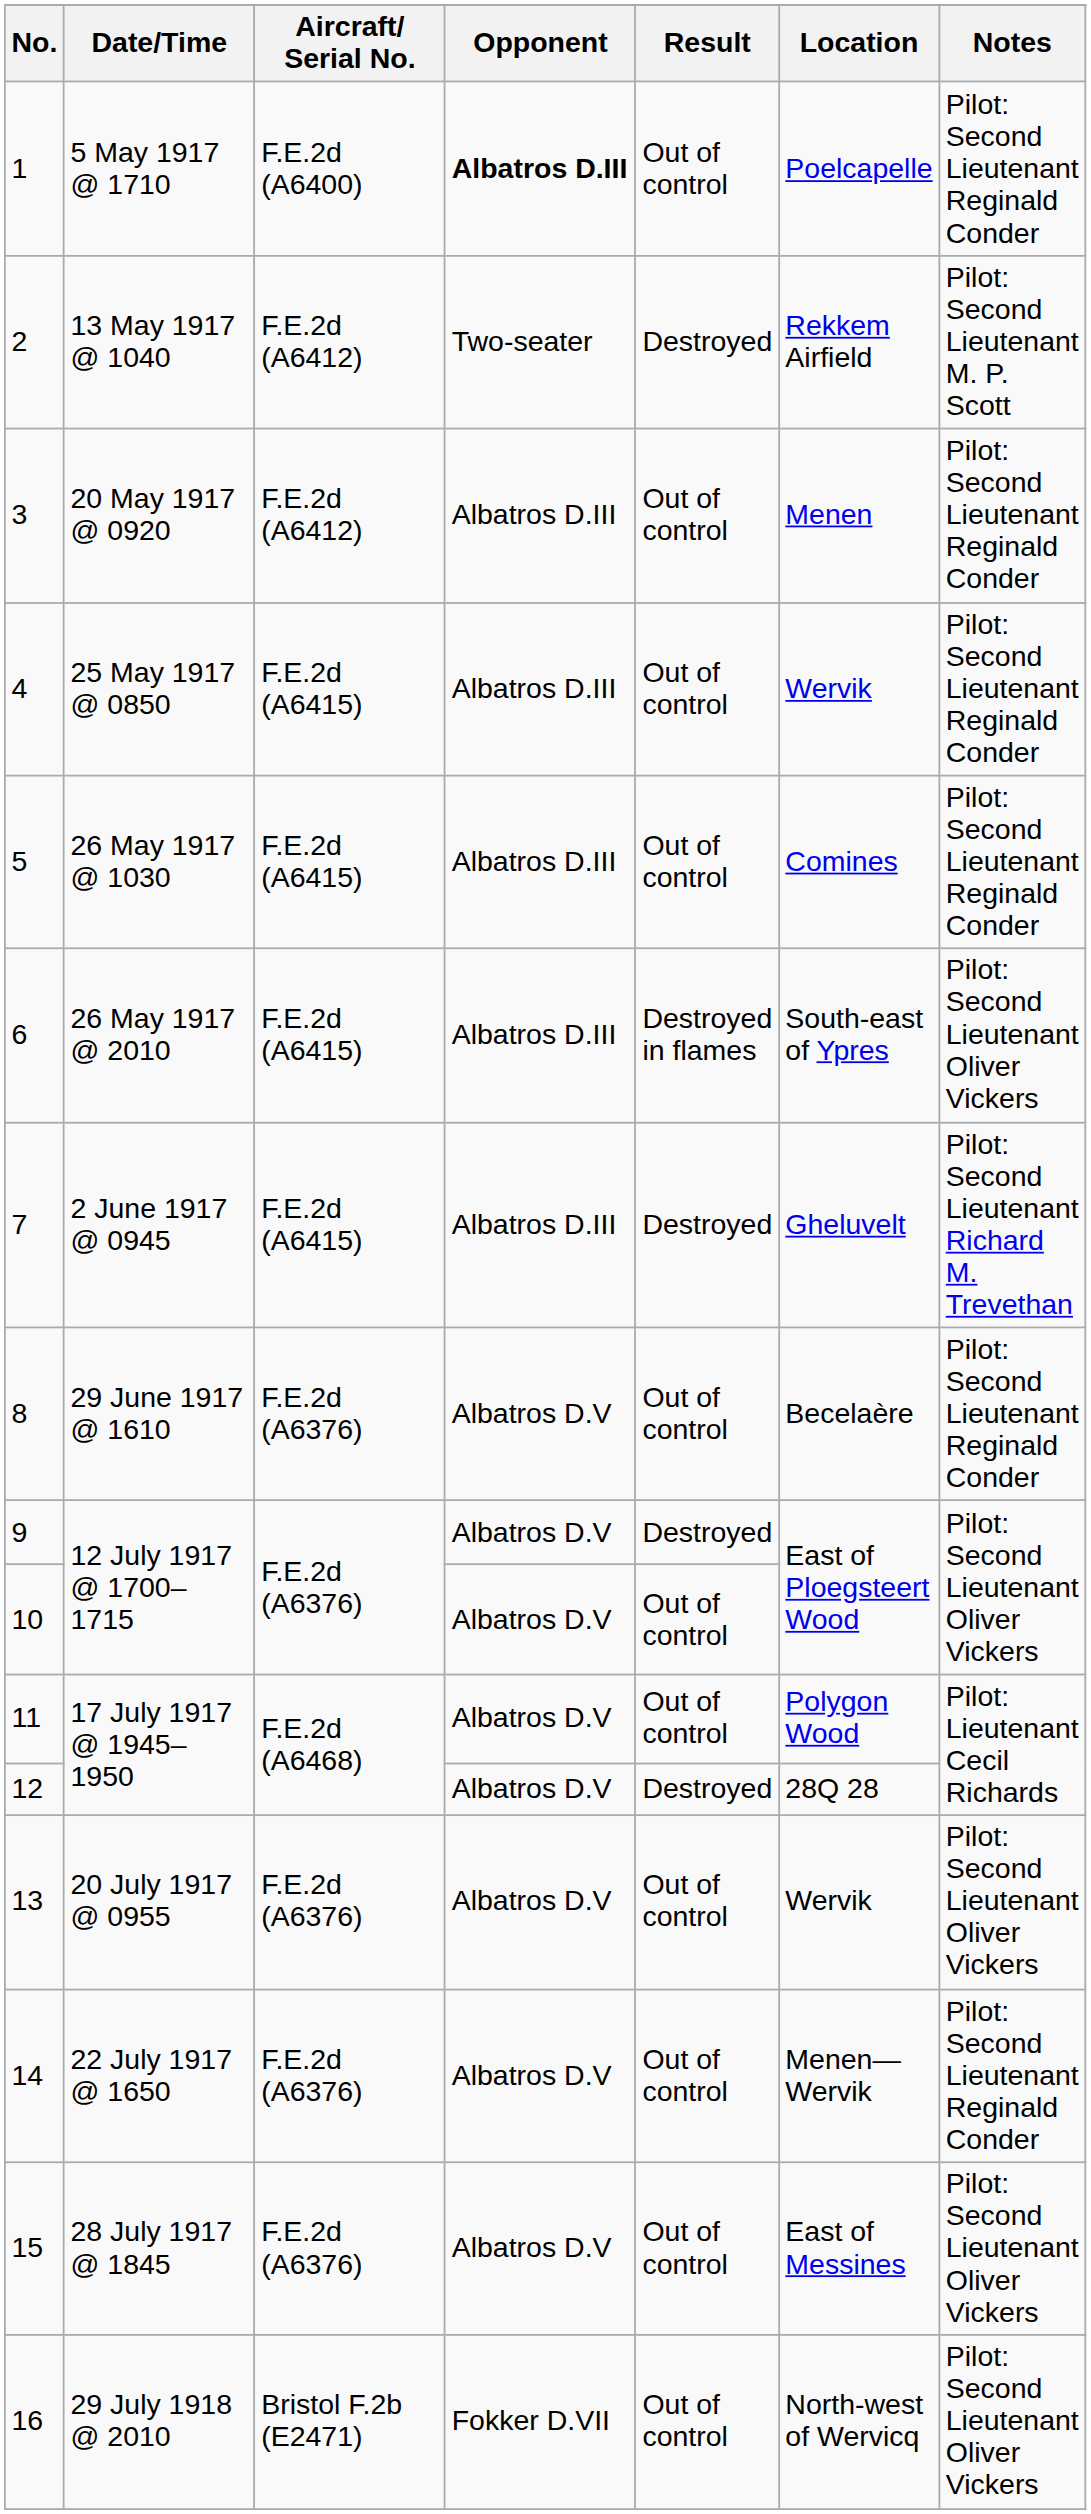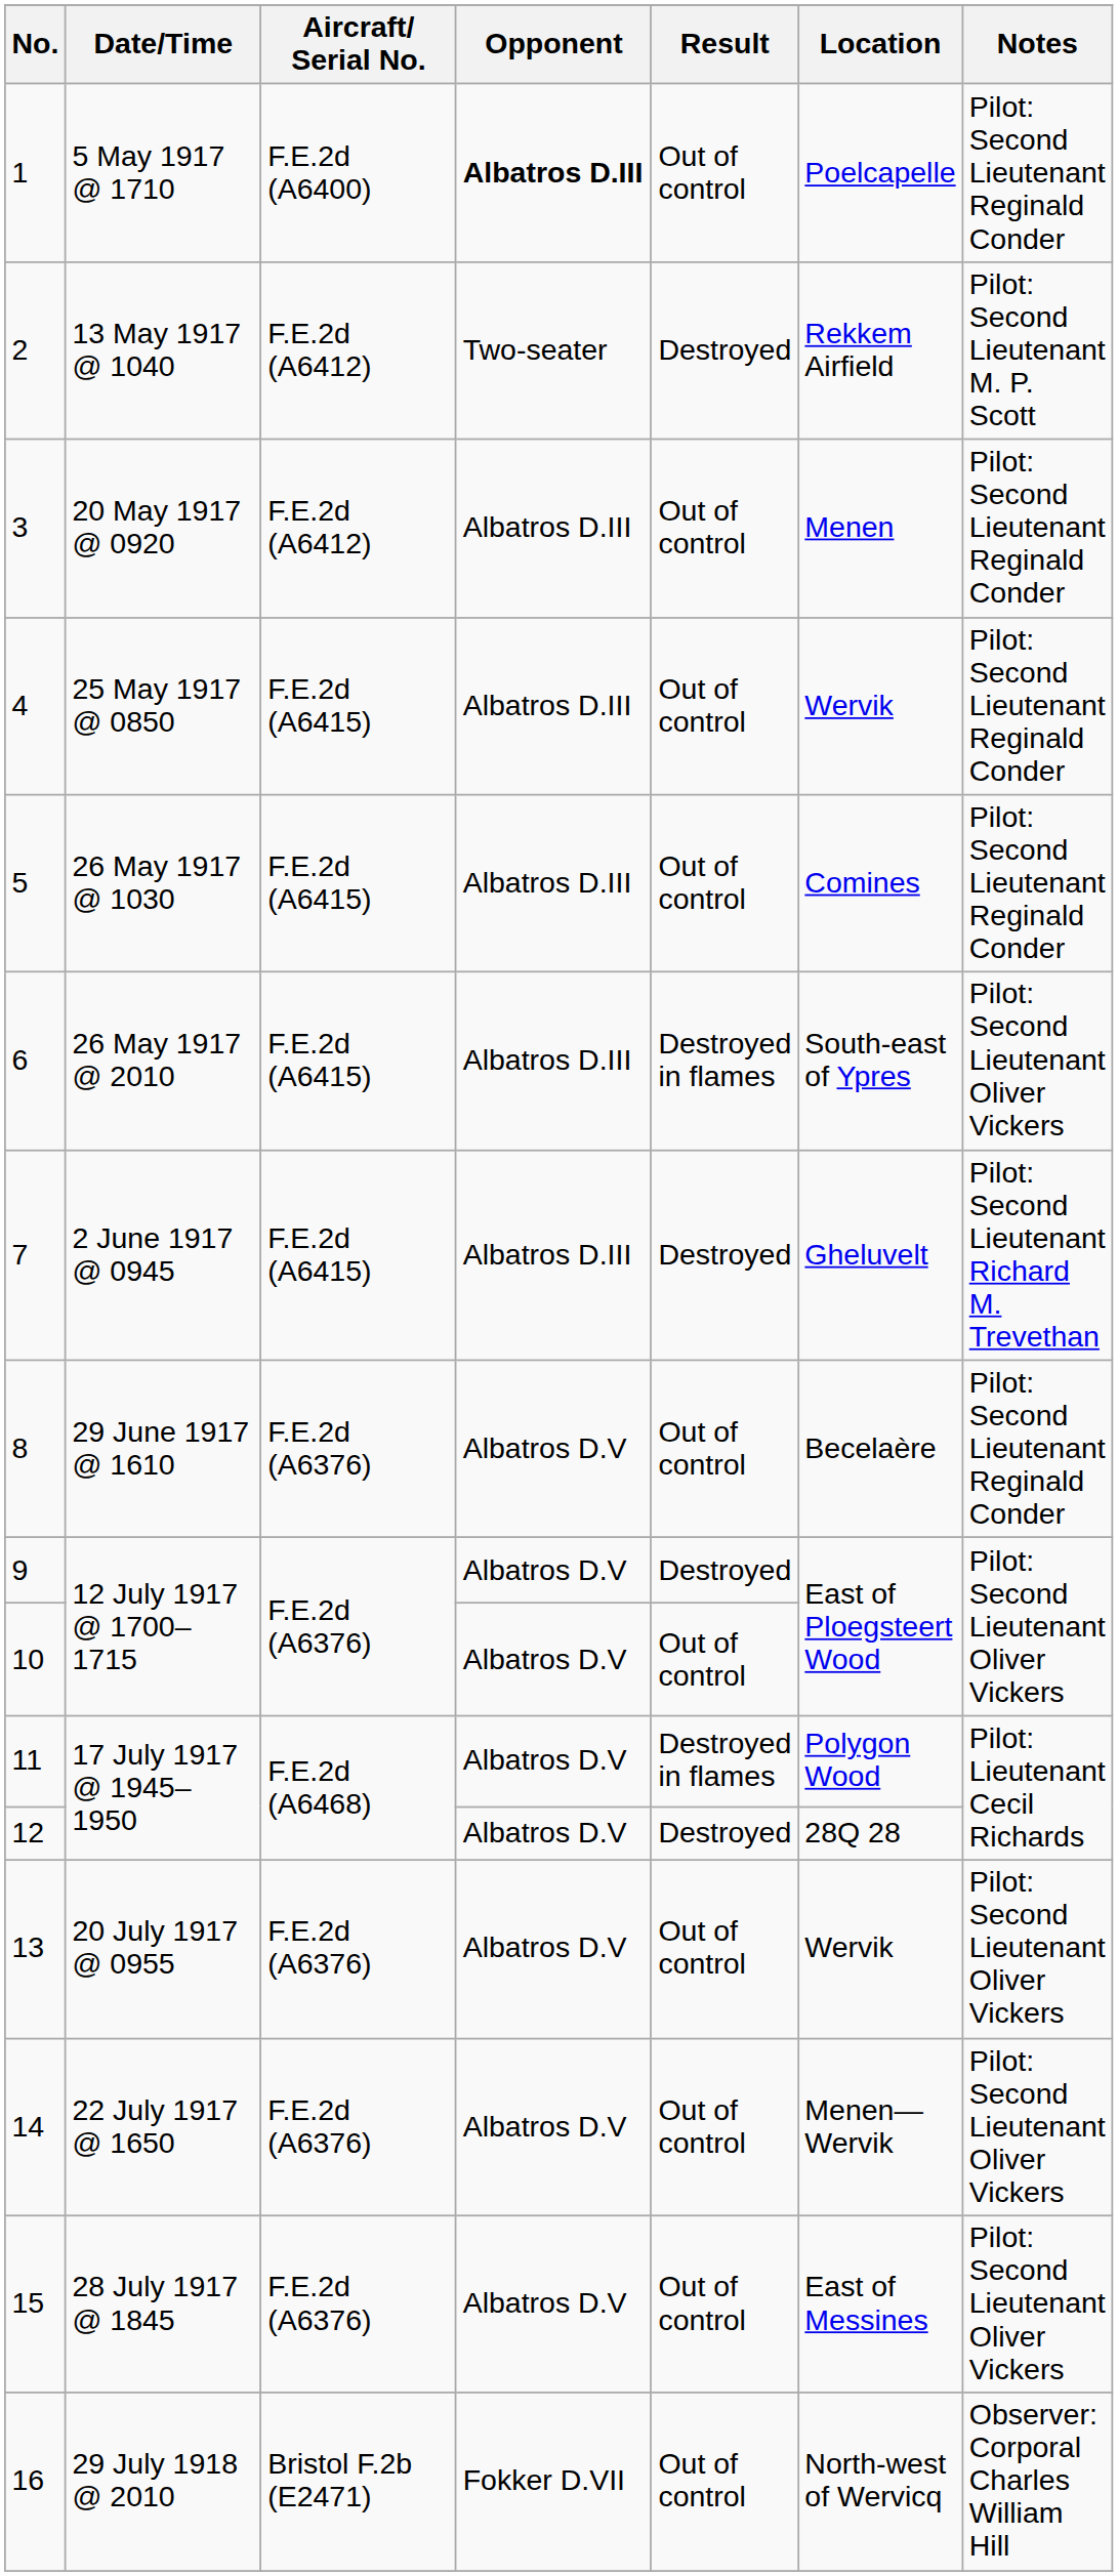11 | Result: Out of control -> Destroyed in flames
14 | Notes: Pilot: Second Lieutenant Reginald Conder -> Pilot: Second Lieutenant Oliver Vickers
16 | Notes: Pilot: Second Lieutenant Oliver Vickers -> Observer: Corporal Charles William Hill
